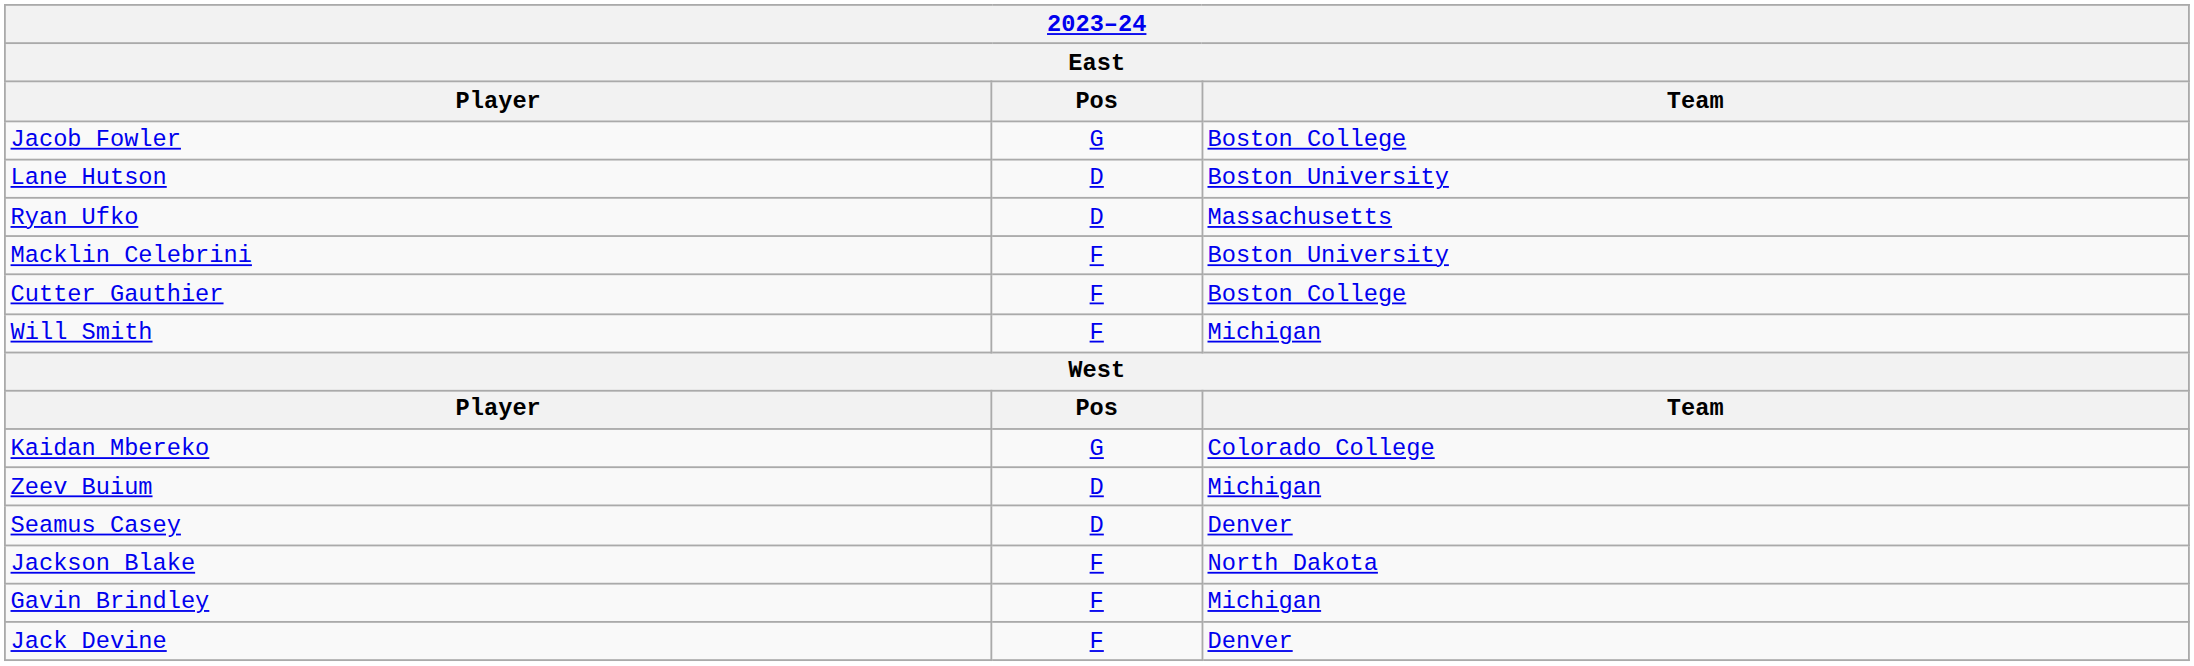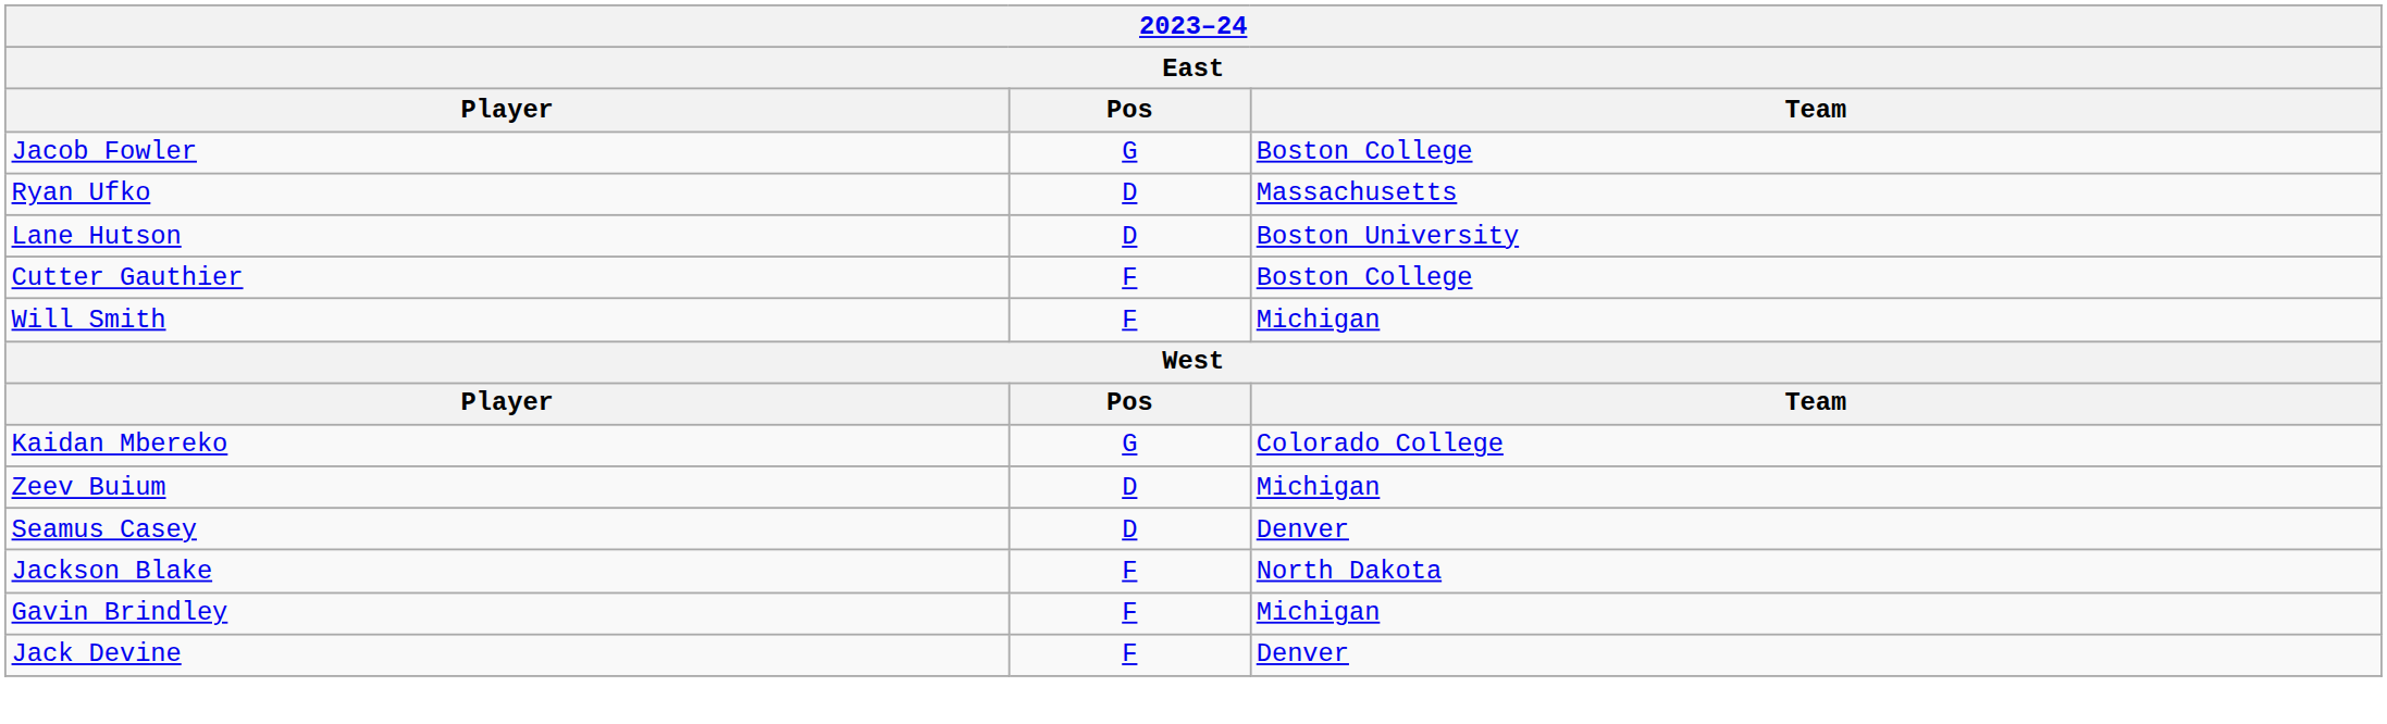rows swapped: Lane Hutson <-> Ryan Ufko
- row: Macklin Celebrini | F | Boston University
